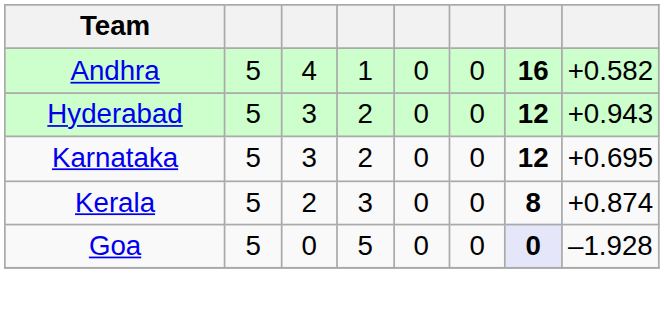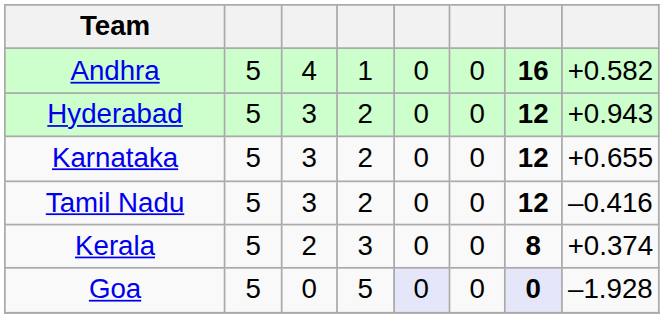Karnataka | column 8: +0.695 -> +0.655
+ row: Tamil Nadu | 5 | 3 | 2 | 0 | 0 | 12 | –0.416
Kerala | column 8: +0.874 -> +0.374
Goa | column 5: no background -> lavender background
